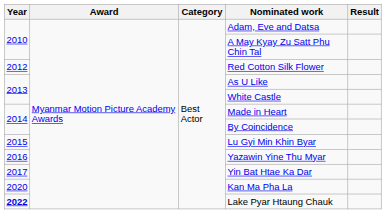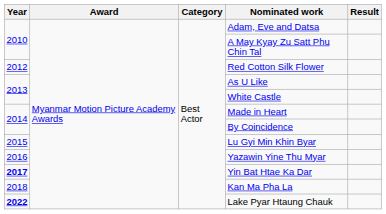Yin Bat Htae Ka Dar | Year: normal -> bold
Kan Ma Pha La | Year: 2020 -> 2018
